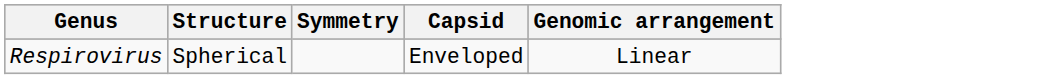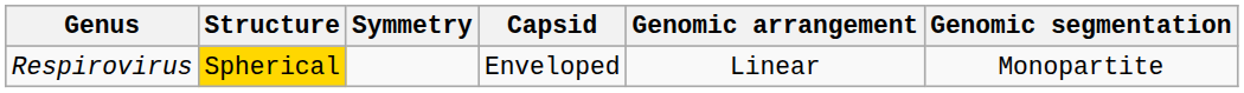+ column: Genomic segmentation | Monopartite
Respirovirus | Structure: no background -> gold background
